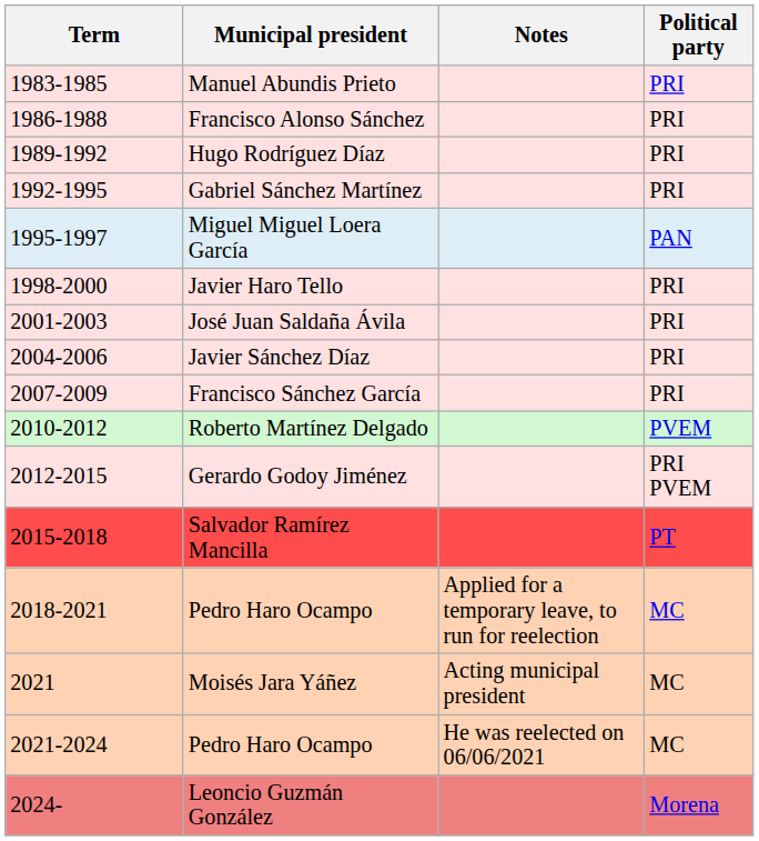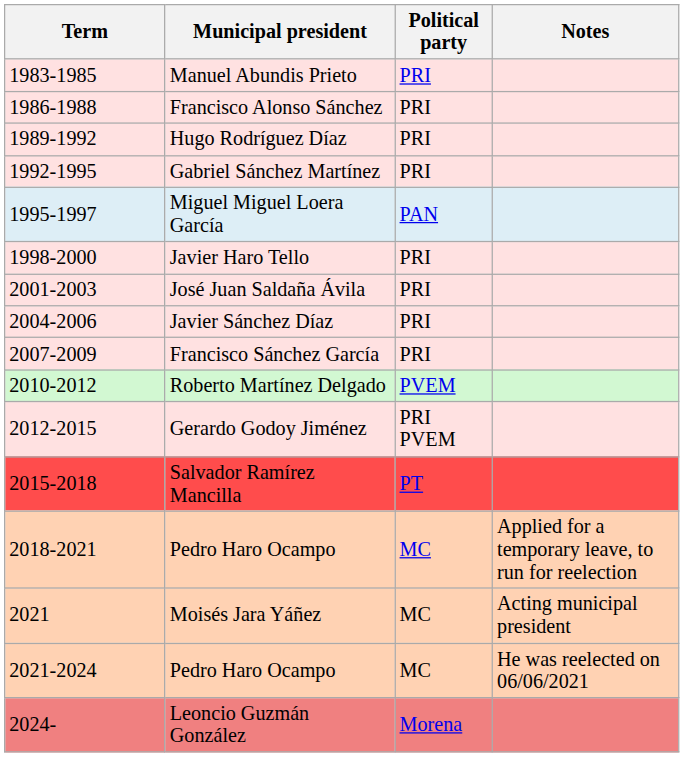columns swapped: Political party <-> Notes
